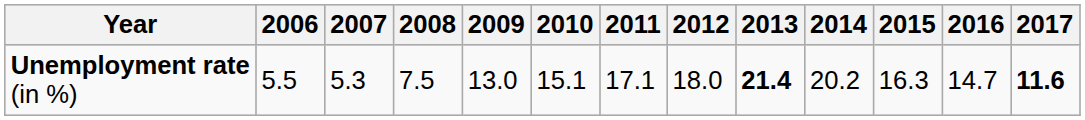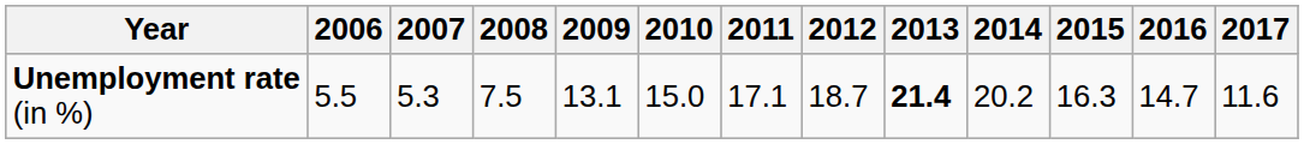Unemployment rate (in %) | 2009: 13.0 -> 13.1
Unemployment rate (in %) | 2010: 15.1 -> 15.0
Unemployment rate (in %) | 2012: 18.0 -> 18.7
Unemployment rate (in %) | 2017: bold -> normal
